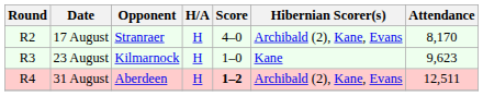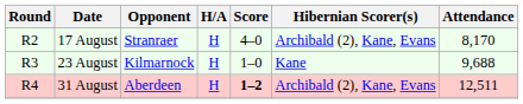23 August | Attendance: 9,623 -> 9,688
